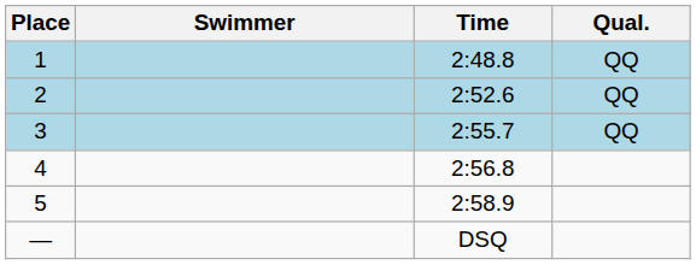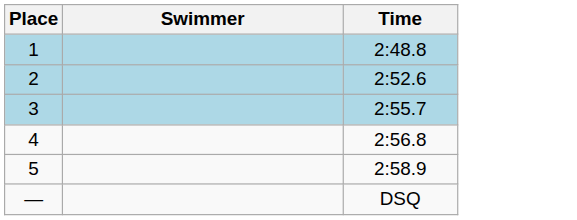- column: Qual. | QQ | QQ | QQ
